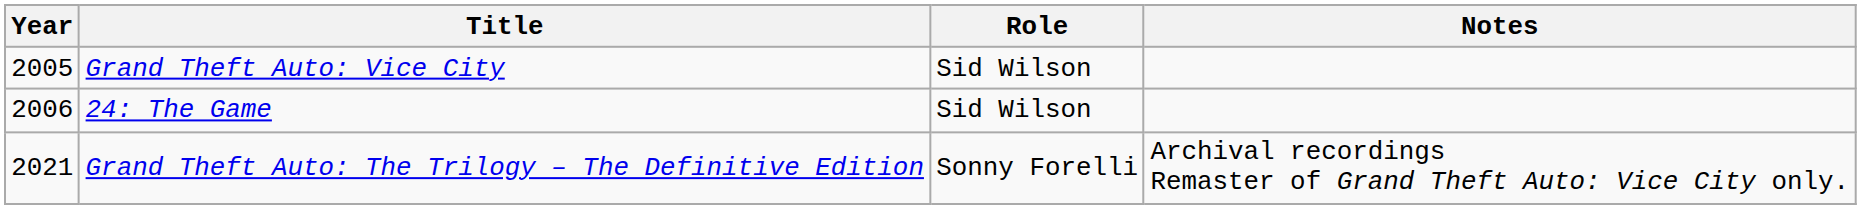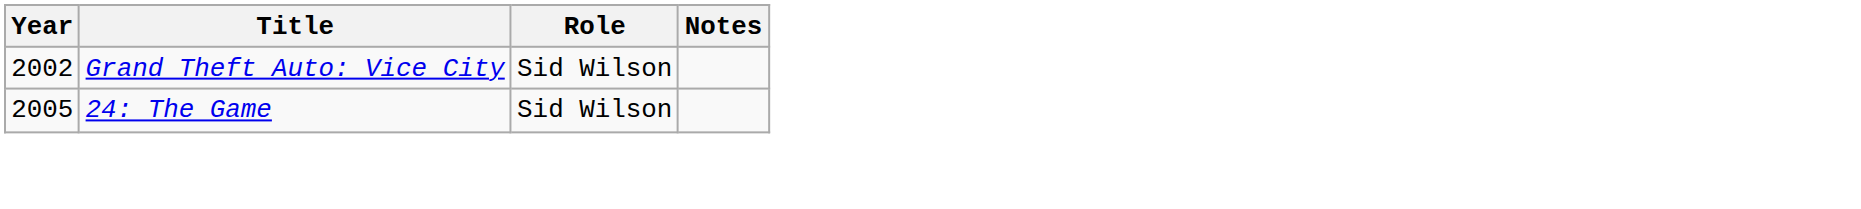Grand Theft Auto: Vice City | Year: 2005 -> 2002
24: The Game | Year: 2006 -> 2005
- row: 2021 | Grand Theft Auto: The Trilogy – The Definitive Edition | Sonny Forelli | Archival recordings Remaster of Grand Theft Auto: Vice City only.
